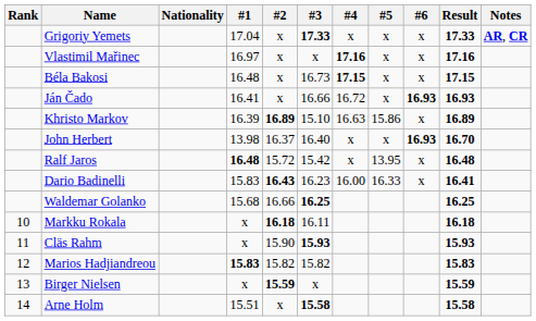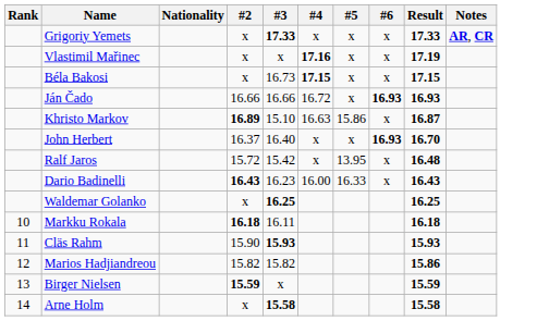- column: #1 | 17.04 | 16.97 | 16.48 | 16.41 | 16.39 | 13.98 | 16.48 | 15.83 | 15.68 | x | x | 15.83 | x | 15.51
Vlastimil Mařinec | Result: 17.16 -> 17.19
Ján Čado | #2: x -> 16.66
Khristo Markov | Result: 16.89 -> 16.87
Dario Badinelli | Result: 16.41 -> 16.43
Waldemar Golanko | #2: 16.66 -> x
Marios Hadjiandreou | Result: 15.83 -> 15.86
